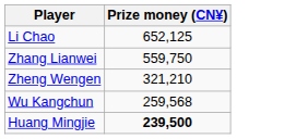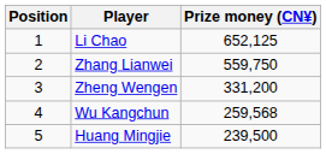+ column: Position | 1 | 2 | 3 | 4 | 5
Zheng Wengen | Prize money (CN¥): 321,210 -> 331,200
Huang Mingjie | Prize money (CN¥): bold -> normal
